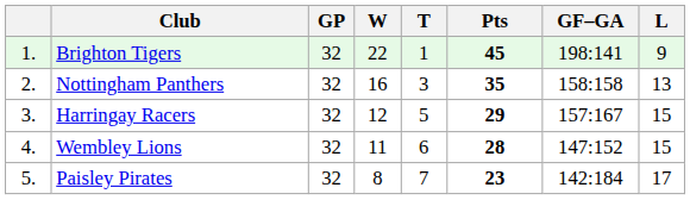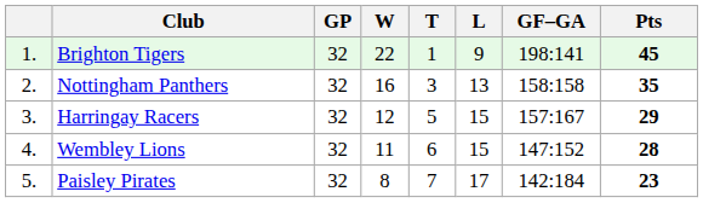columns swapped: L <-> Pts
